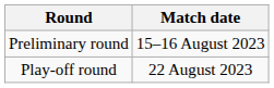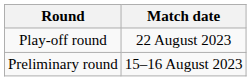rows swapped: Preliminary round <-> Play-off round
